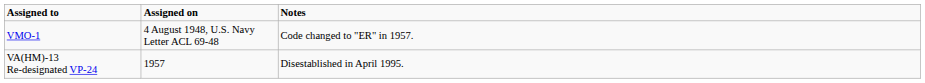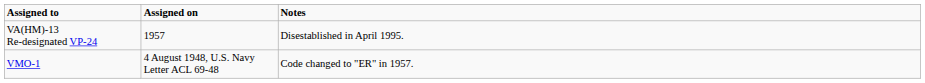rows swapped: VMO-1 <-> VA(HM)-13 Re-designated VP-24
